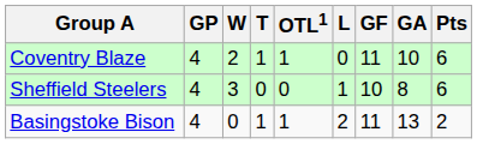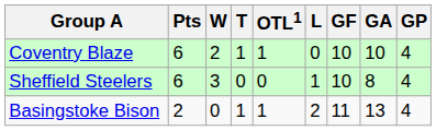columns swapped: GP <-> Pts
Coventry Blaze | GF: 11 -> 10
